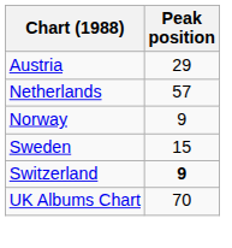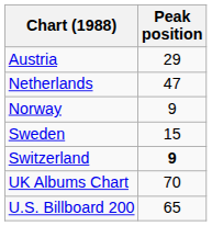Netherlands | Peak position: 57 -> 47
+ row: U.S. Billboard 200 | 65
